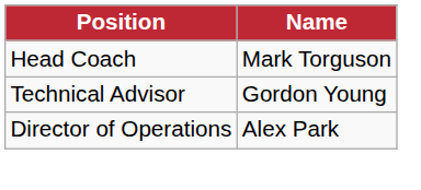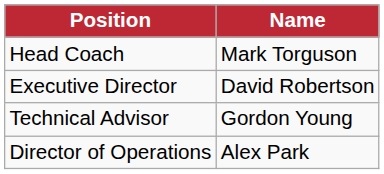+ row: Executive Director | David Robertson
